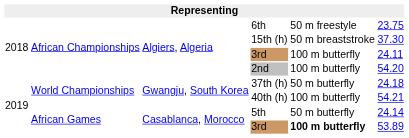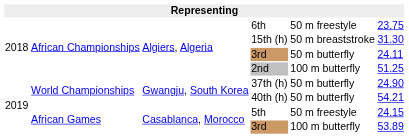15th (h) | column 6: 37.30 -> 31.30
African Championships / 3rd | column 5: 100 m butterfly -> 50 m butterfly
2nd | column 6: 54.20 -> 51.25
37th (h) | column 6: 24.18 -> 24.90
40th (h) | column 5: 100 m butterfly -> 50 m butterfly
5th | column 5: 50 m butterfly -> 50 m freestyle
5th | column 6: 24.14 -> 24.15
African Games / 3rd | column 5: bold -> normal
